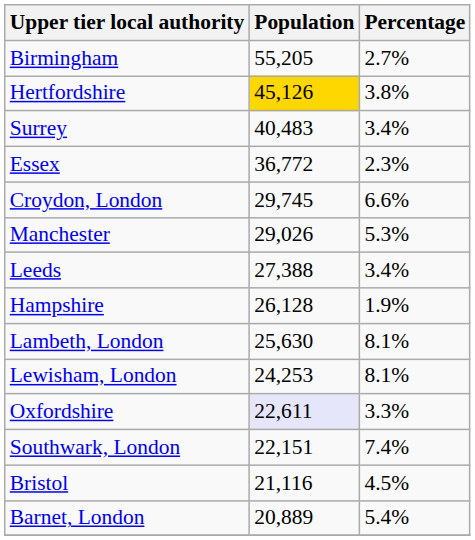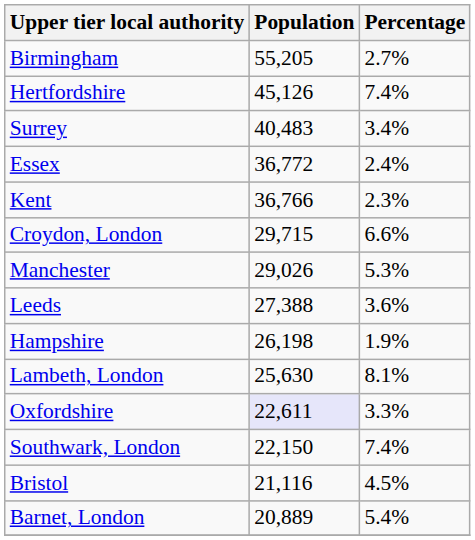Hertfordshire | Population: gold background -> no background
Hertfordshire | Percentage: 3.8% -> 7.4%
Essex | Percentage: 2.3% -> 2.4%
+ row: Kent | 36,766 | 2.3%
Croydon, London | Population: 29,745 -> 29,715
Leeds | Percentage: 3.4% -> 3.6%
Hampshire | Population: 26,128 -> 26,198
- row: Lewisham, London | 24,253 | 8.1%
Southwark, London | Population: 22,151 -> 22,150
